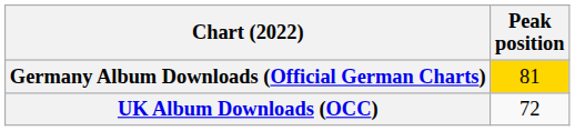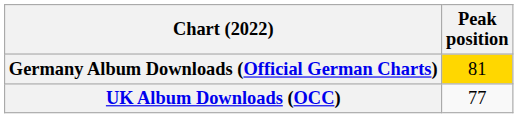UK Album Downloads (OCC) | Peak position: 72 -> 77
